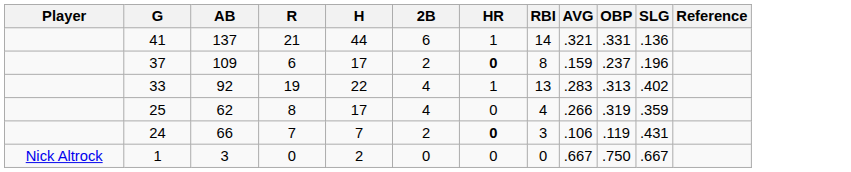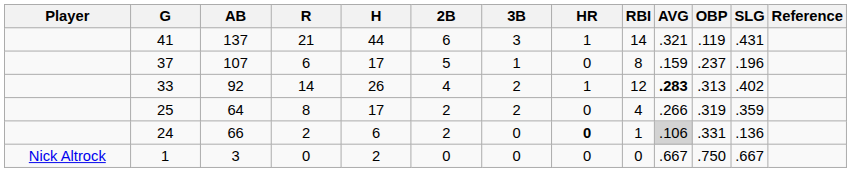+ column: 3B | 3 | 1 | 2 | 2 | 0 | 0
41 | OBP: .331 -> .119
41 | SLG: .136 -> .431
37 | AB: 109 -> 107
37 | 2B: 2 -> 5
37 | HR: bold -> normal
33 | R: 19 -> 14
33 | H: 22 -> 26
33 | RBI: 13 -> 12
33 | AVG: normal -> bold
25 | AB: 62 -> 64
25 | 2B: 4 -> 2
24 | R: 7 -> 2
24 | H: 7 -> 6
24 | RBI: 3 -> 1
24 | AVG: no background -> lightgrey background
24 | OBP: .119 -> .331
24 | SLG: .431 -> .136
